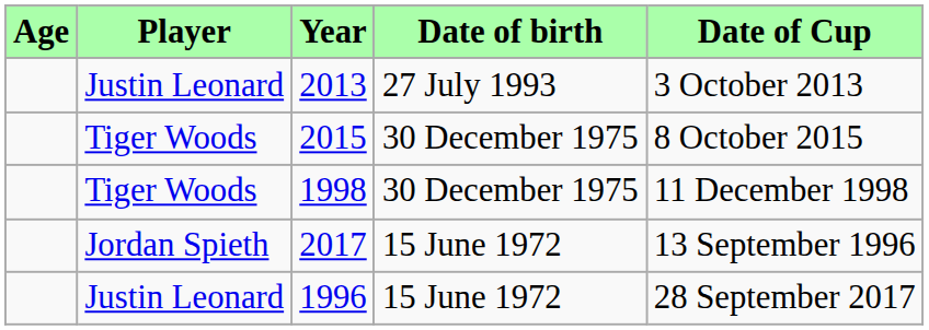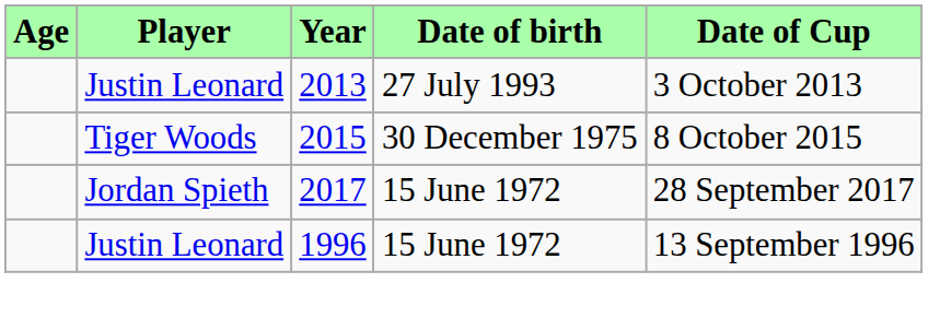- row: Tiger Woods | 1998 | 30 December 1975 | 11 December 1998
2017 | Date of Cup: 13 September 1996 -> 28 September 2017
1996 | Date of Cup: 28 September 2017 -> 13 September 1996
